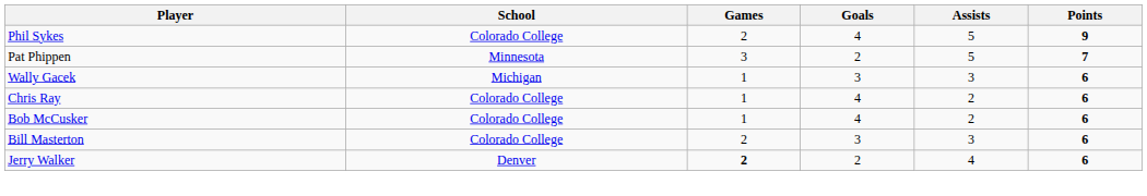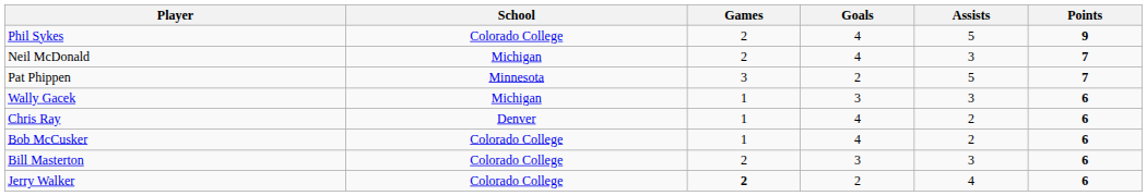+ row: Neil McDonald | Michigan | 2 | 4 | 3 | 7
Chris Ray | School: Colorado College -> Denver
Jerry Walker | School: Denver -> Colorado College
